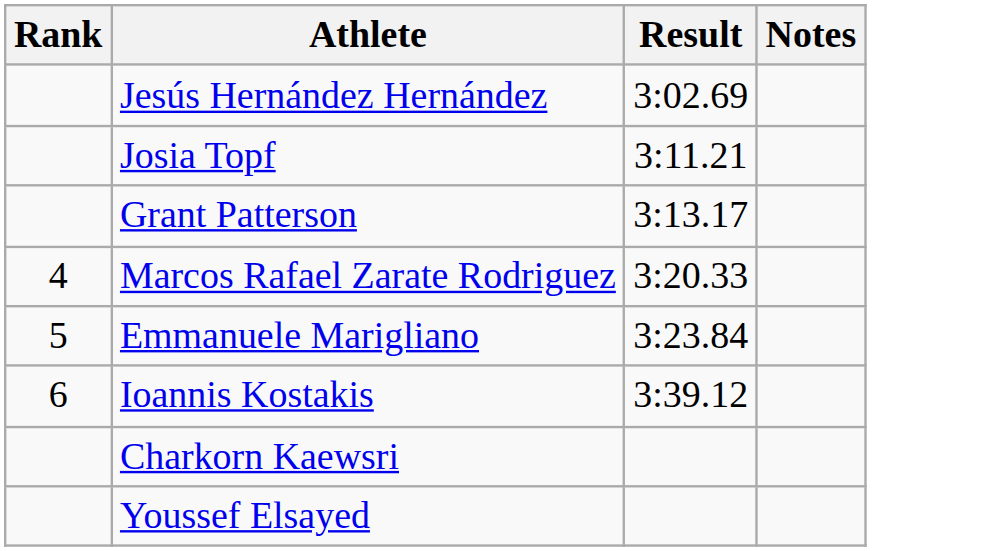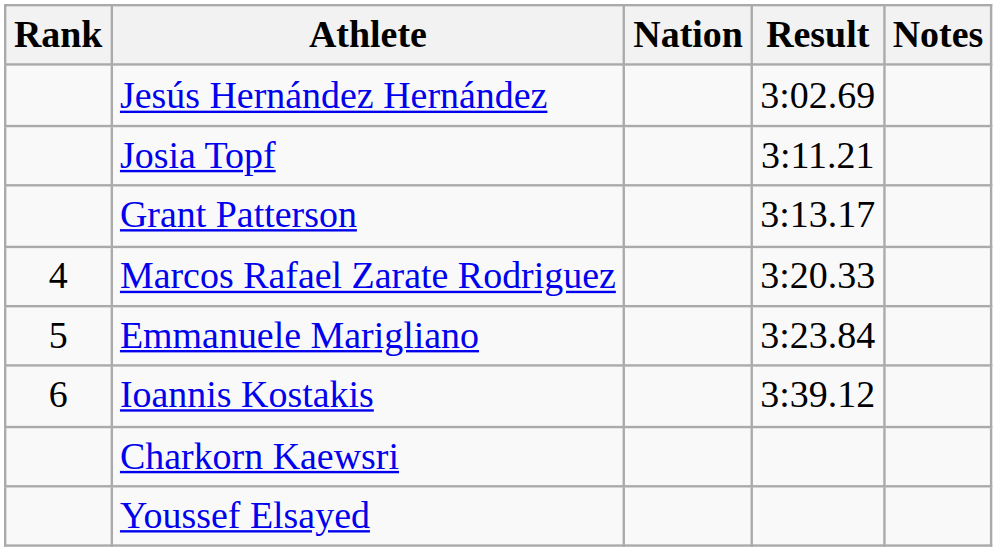+ column: Nation
